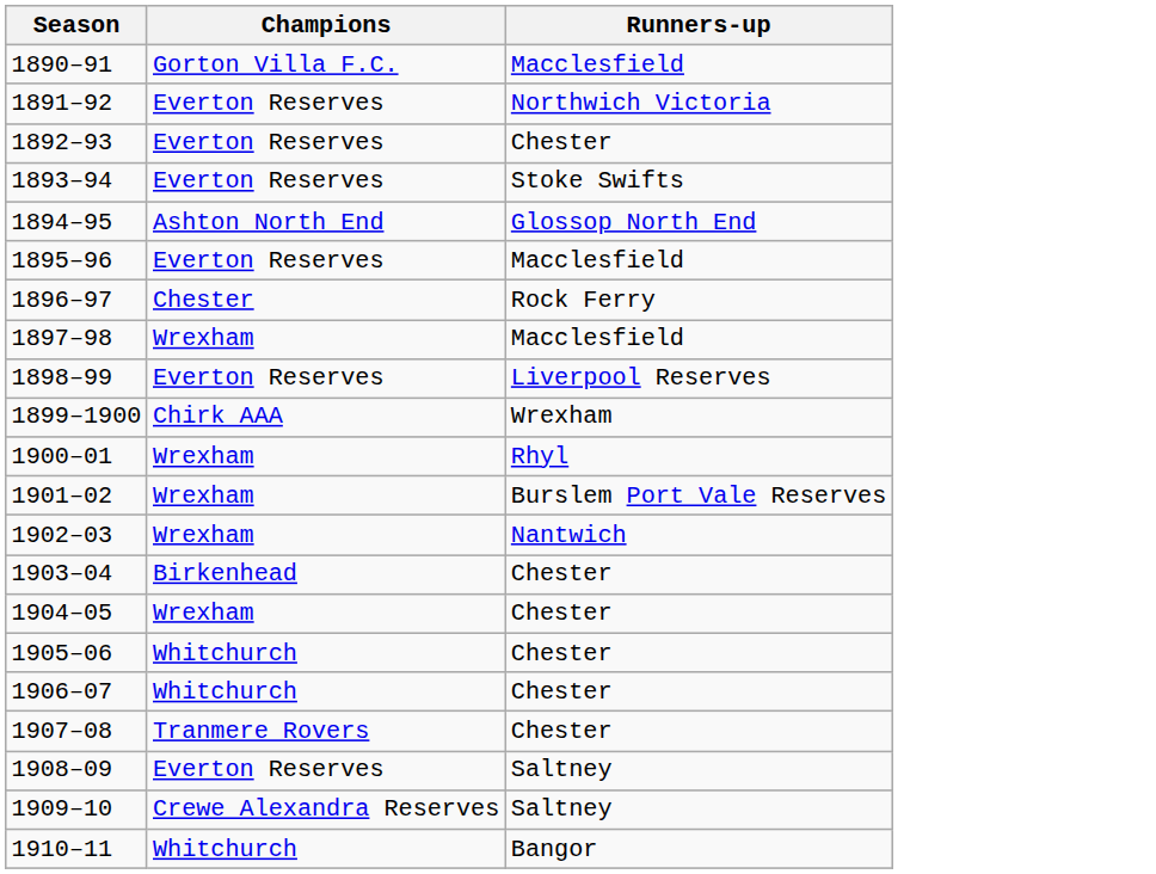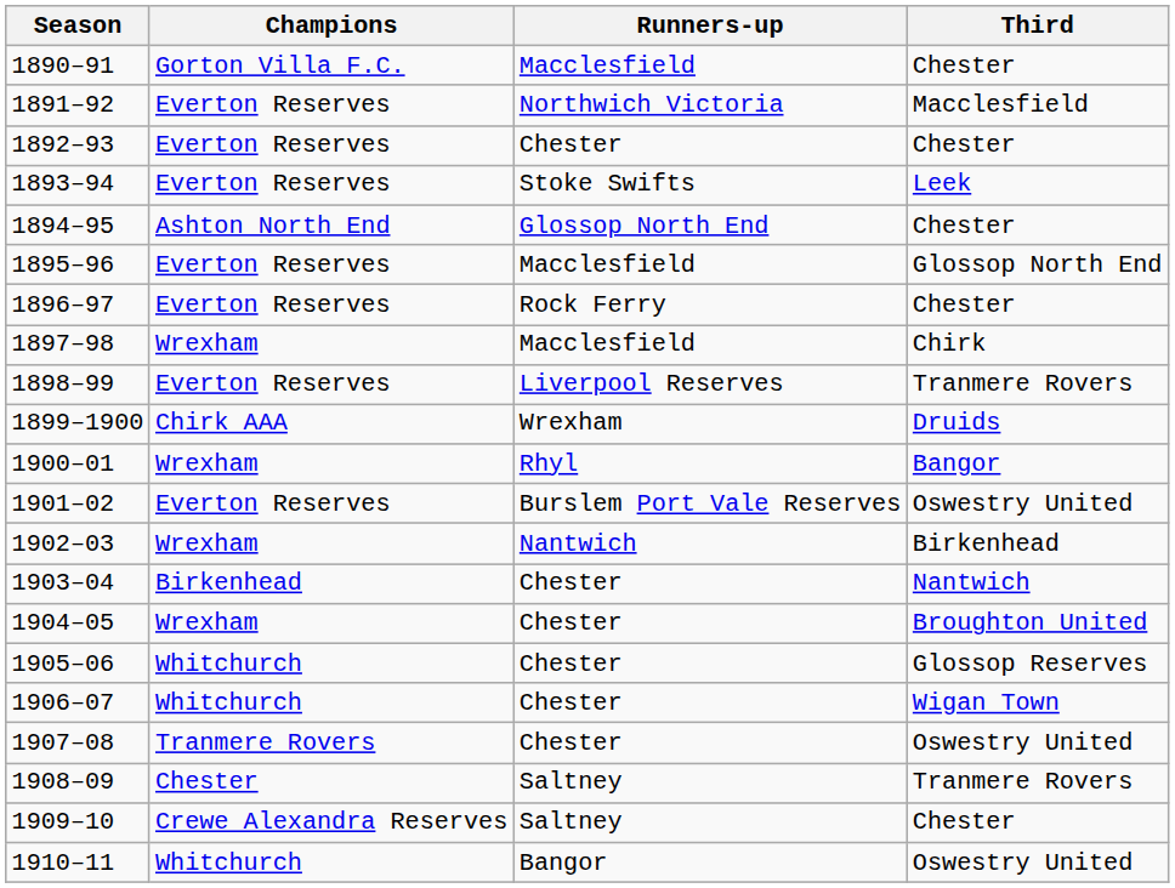+ column: Third | Chester | Macclesfield | Chester | Leek | Chester | Glossop North End | Chester | Chirk | Tranmere Rovers | Druids | Bangor | Oswestry United | Birkenhead | Nantwich | Broughton United | Glossop Reserves | Wigan Town | Oswestry United | Tranmere Rovers | Chester | Oswestry United
1896–97 | Champions: Chester -> Everton Reserves
1901–02 | Champions: Wrexham -> Everton Reserves
1908–09 | Champions: Everton Reserves -> Chester
